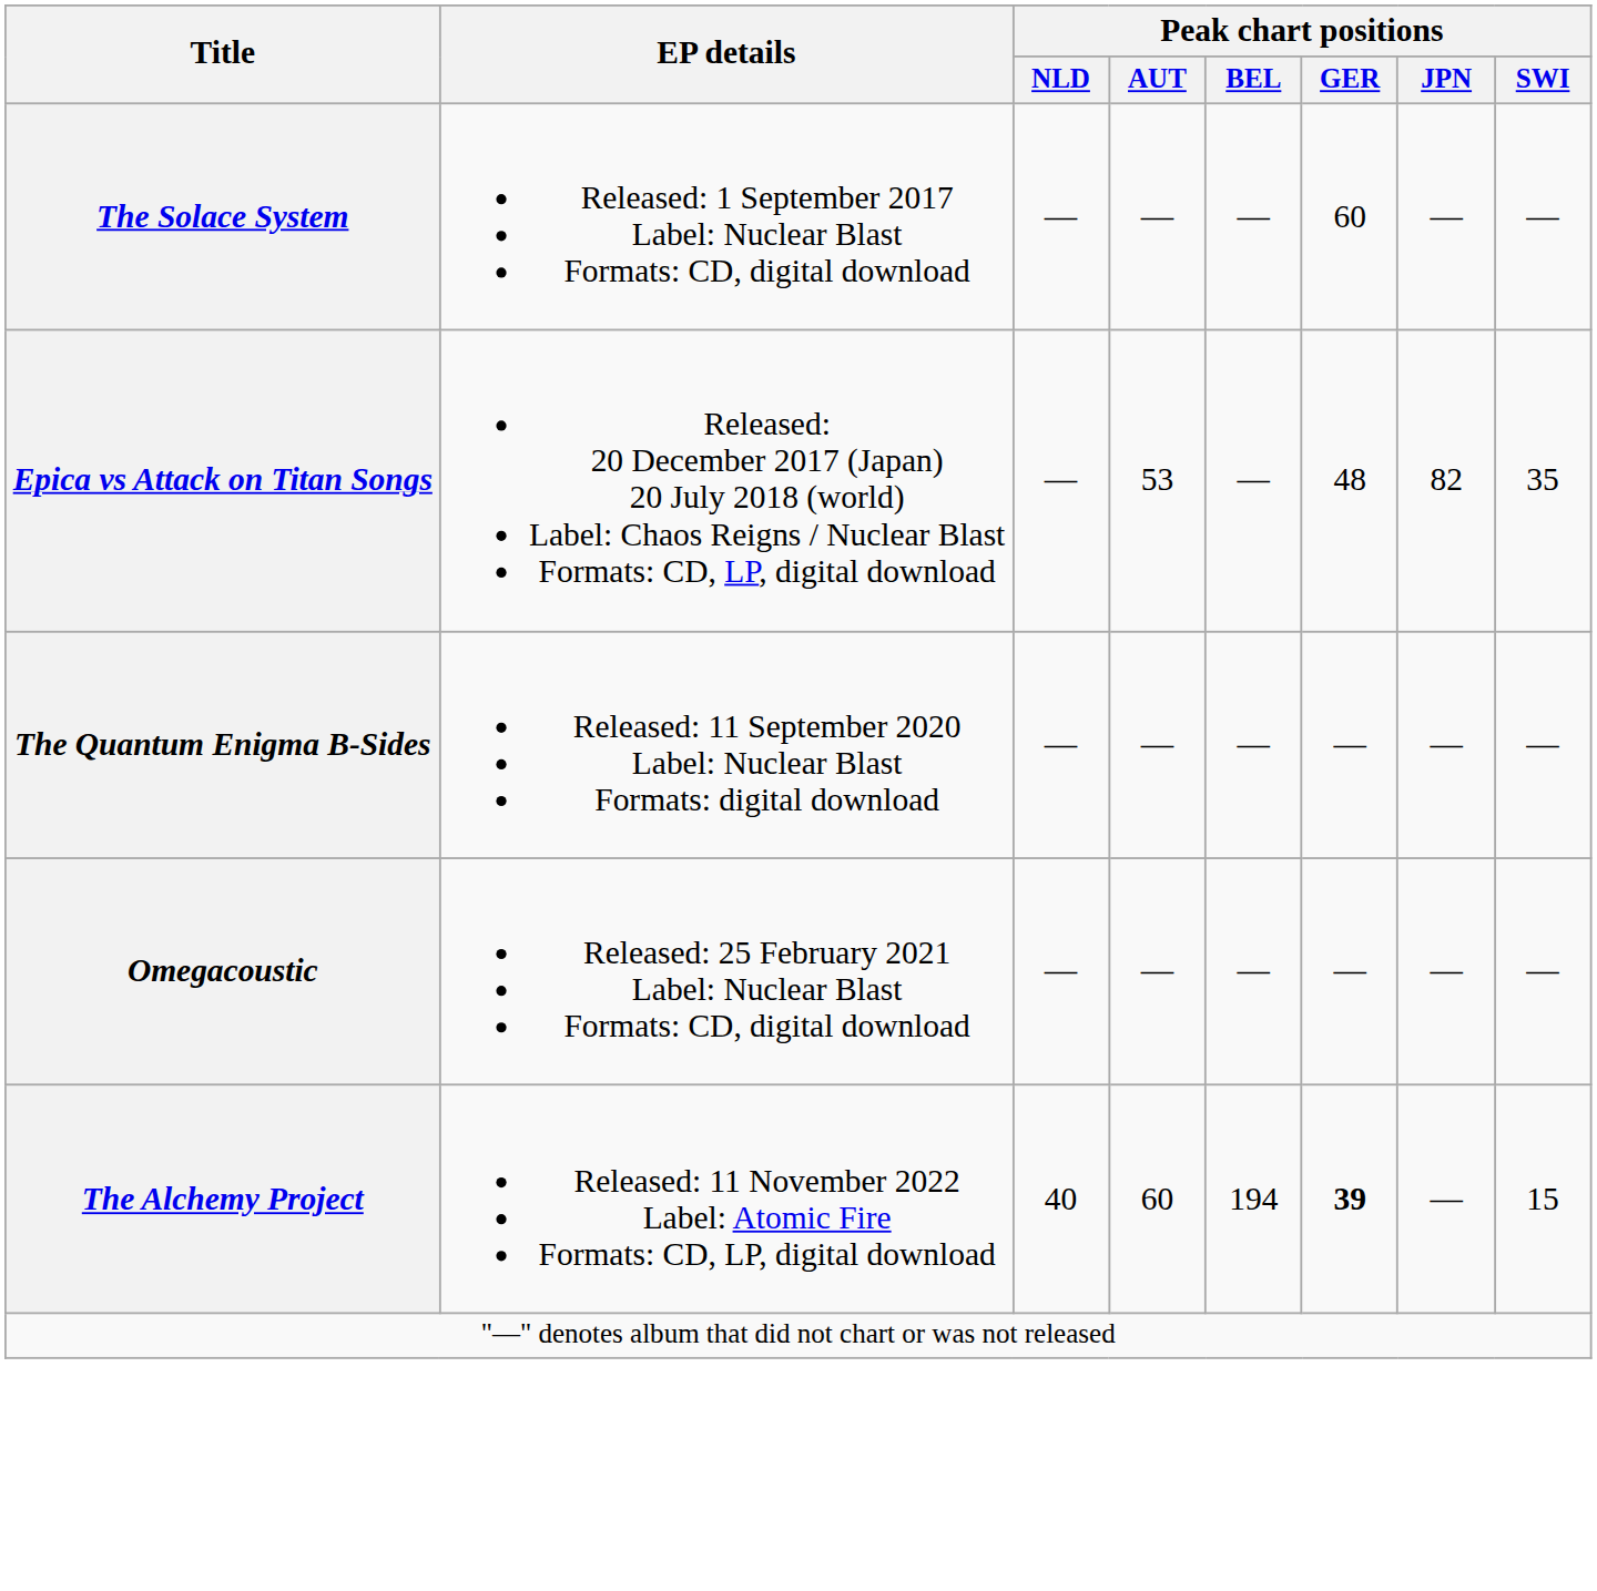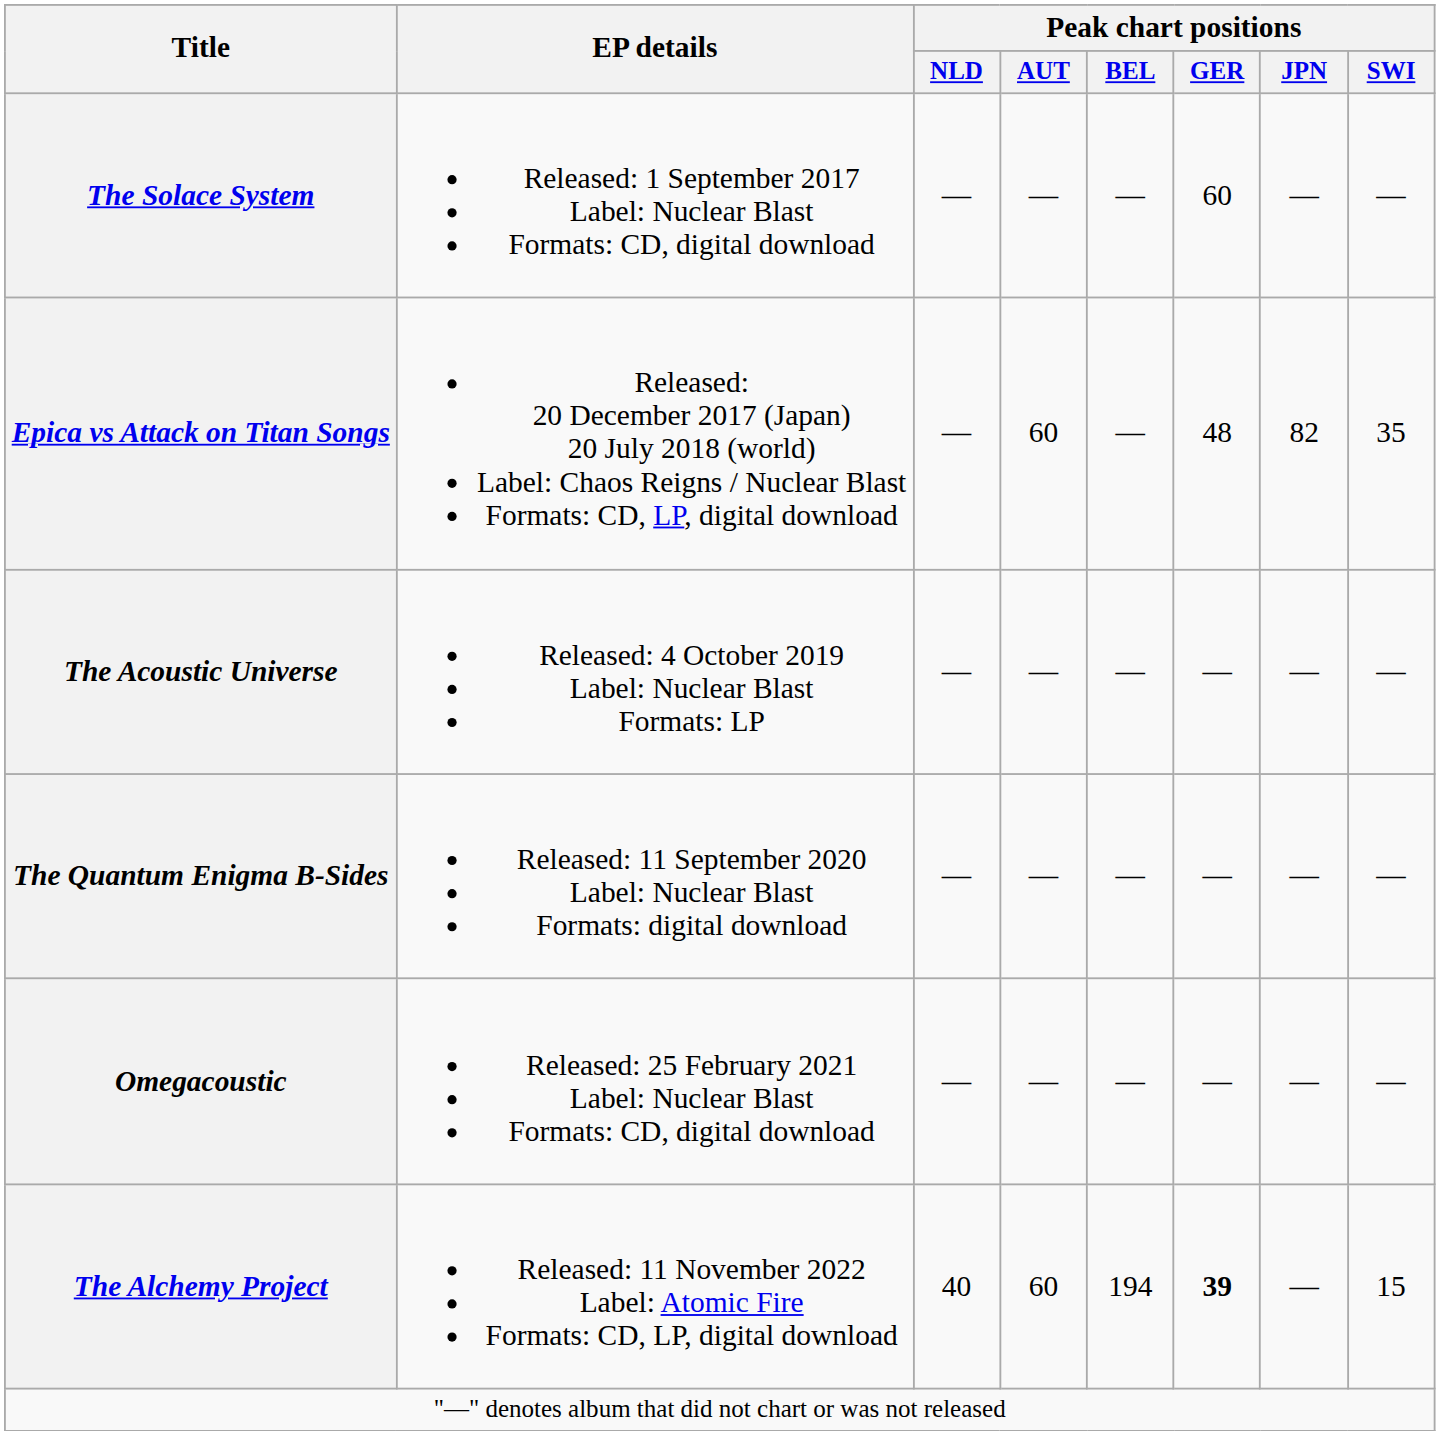Epica vs Attack on Titan Songs | Peak chart positions / AUT: 53 -> 60
+ row: The Acoustic Universe | Released: 4 October 2019 Label: Nuclear Blast Formats: LP | — | — | — | — | — | —
